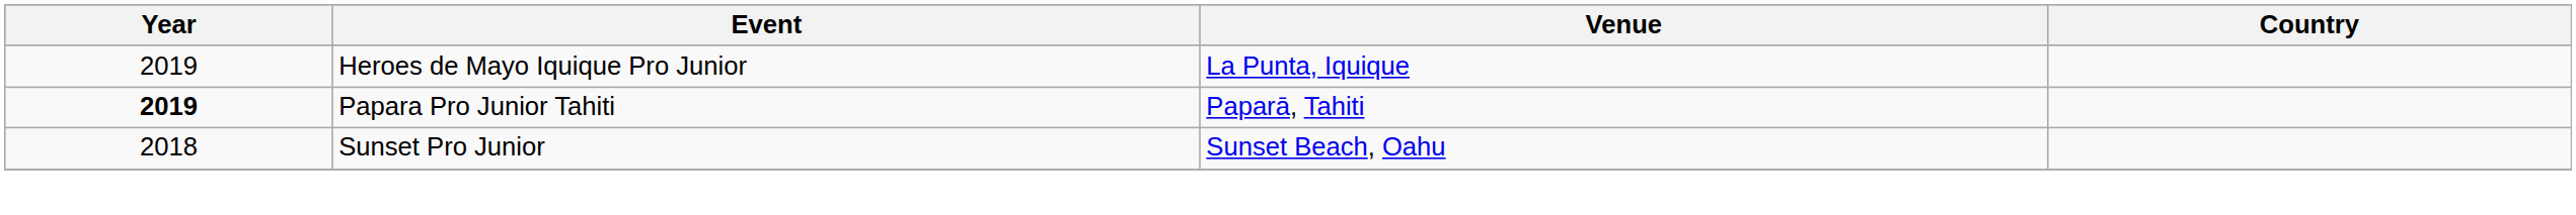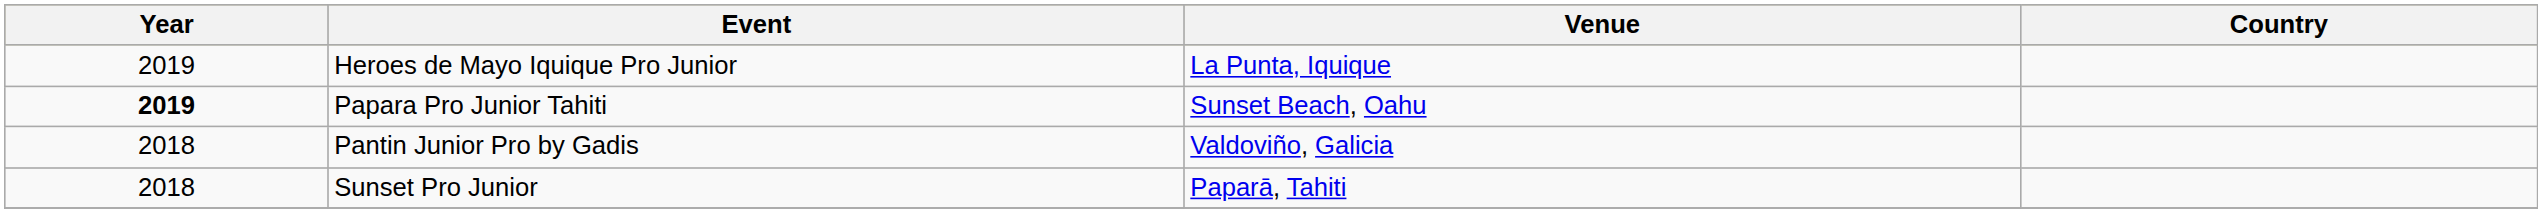Papara Pro Junior Tahiti | Venue: Paparā, Tahiti -> Sunset Beach, Oahu
+ row: 2018 | Pantin Junior Pro by Gadis | Valdoviño, Galicia
Sunset Pro Junior | Venue: Sunset Beach, Oahu -> Paparā, Tahiti
